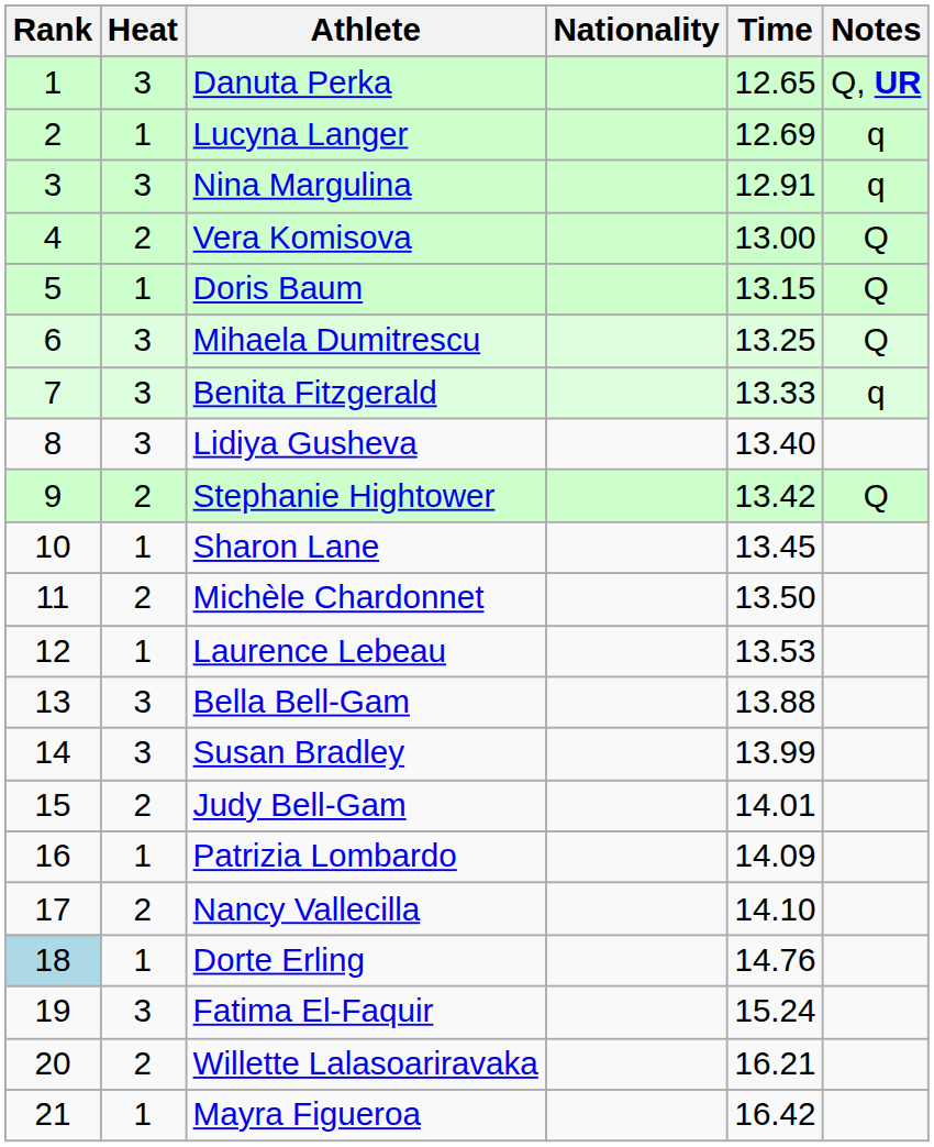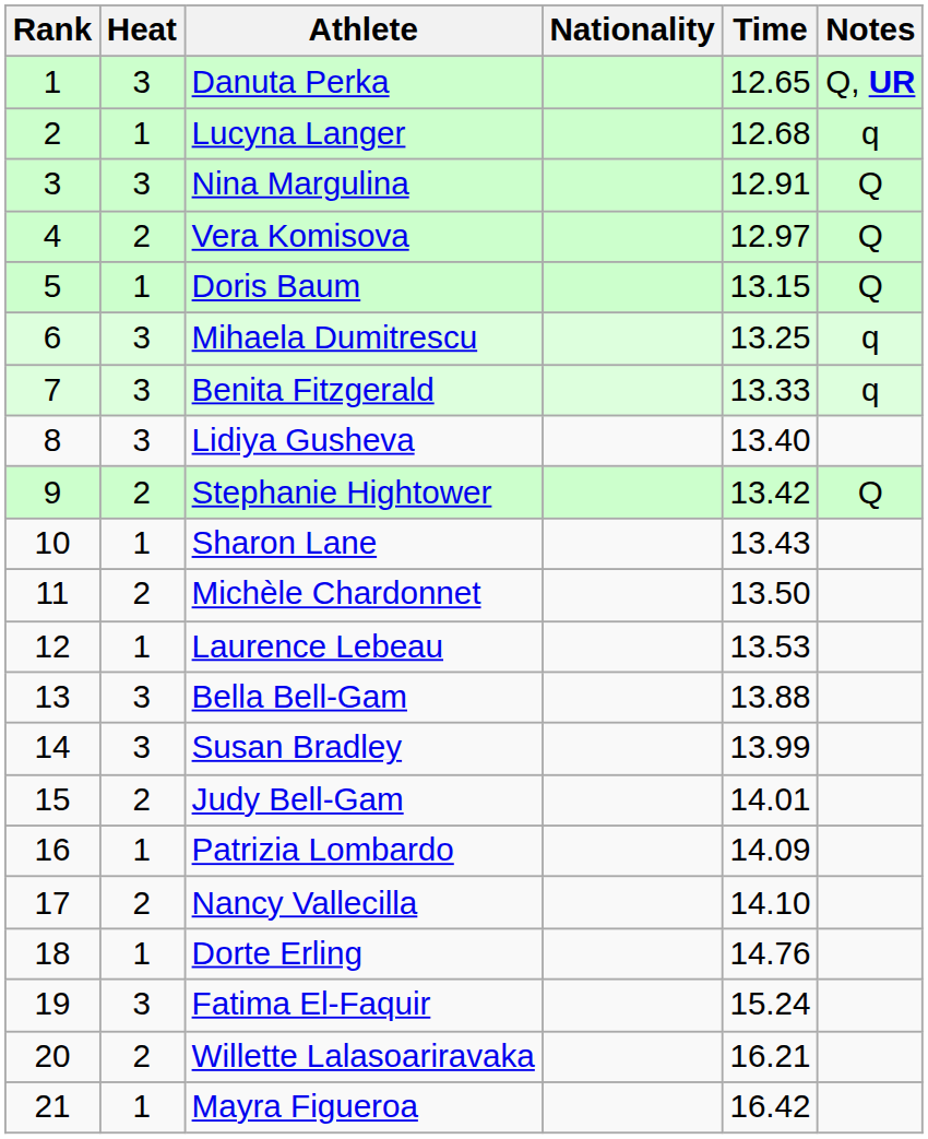Lucyna Langer | Time: 12.69 -> 12.68
Nina Margulina | Notes: q -> Q
Vera Komisova | Time: 13.00 -> 12.97
Mihaela Dumitrescu | Notes: Q -> q
Sharon Lane | Time: 13.45 -> 13.43
Dorte Erling | Rank: lightblue background -> no background
